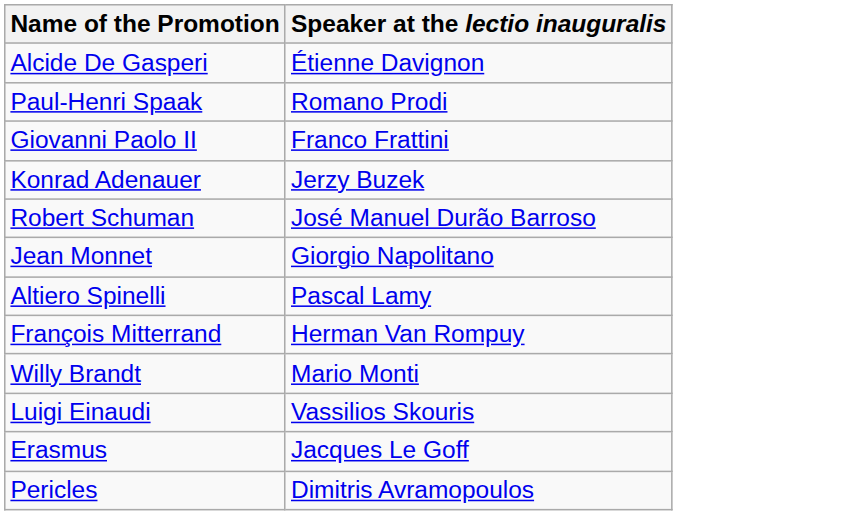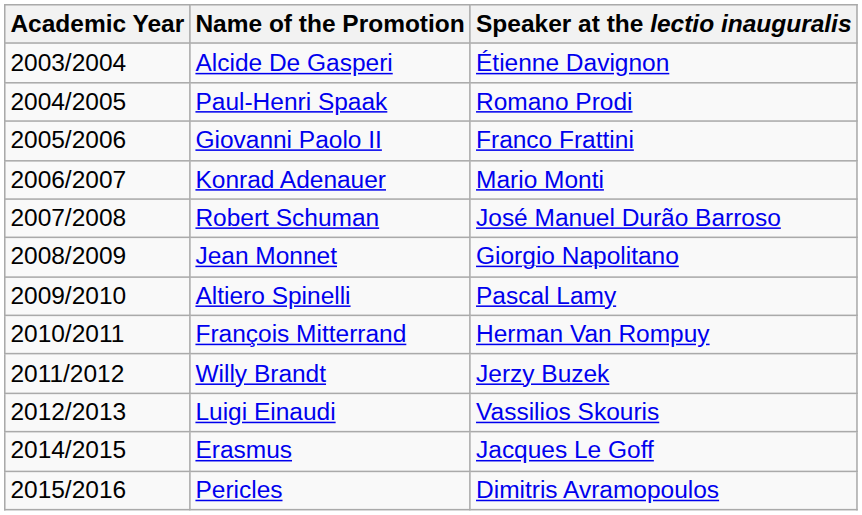+ column: Academic Year | 2003/2004 | 2004/2005 | 2005/2006 | 2006/2007 | 2007/2008 | 2008/2009 | 2009/2010 | 2010/2011 | 2011/2012 | 2012/2013 | 2014/2015 | 2015/2016
Konrad Adenauer | Speaker at the lectio inauguralis: Jerzy Buzek -> Mario Monti
Willy Brandt | Speaker at the lectio inauguralis: Mario Monti -> Jerzy Buzek
